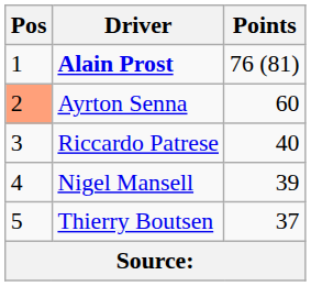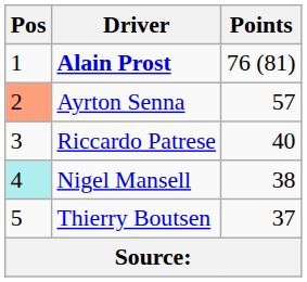Ayrton Senna | Points: 60 -> 57
Nigel Mansell | Pos: no background -> paleturquoise background
Nigel Mansell | Points: 39 -> 38
